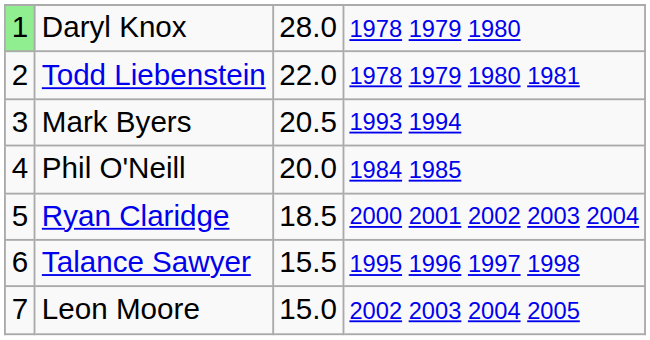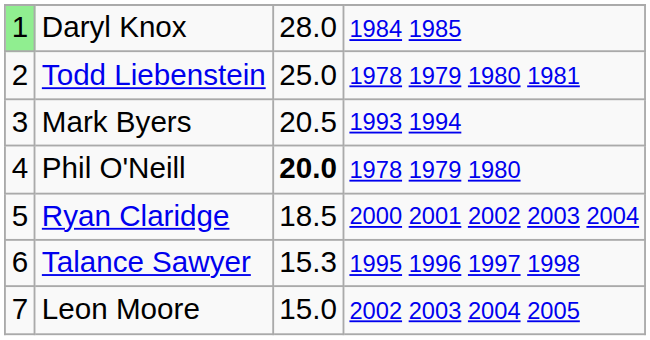Daryl Knox | column 4: 1978 1979 1980 -> 1984 1985
Todd Liebenstein | column 3: 22.0 -> 25.0
Phil O'Neill | column 3: normal -> bold
Phil O'Neill | column 4: 1984 1985 -> 1978 1979 1980
Talance Sawyer | column 3: 15.5 -> 15.3
